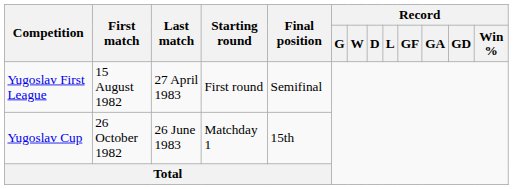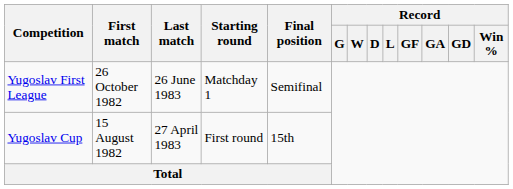Yugoslav First League | First match: 15 August 1982 -> 26 October 1982
Yugoslav First League | Last match: 27 April 1983 -> 26 June 1983
Yugoslav First League | Starting round: First round -> Matchday 1
Yugoslav Cup | First match: 26 October 1982 -> 15 August 1982
Yugoslav Cup | Last match: 26 June 1983 -> 27 April 1983
Yugoslav Cup | Starting round: Matchday 1 -> First round
